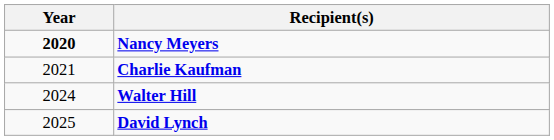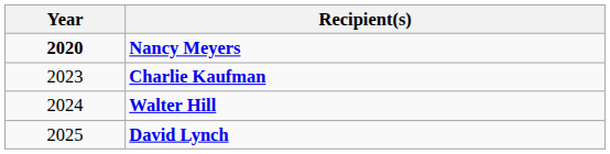Charlie Kaufman | Year: 2021 -> 2023
